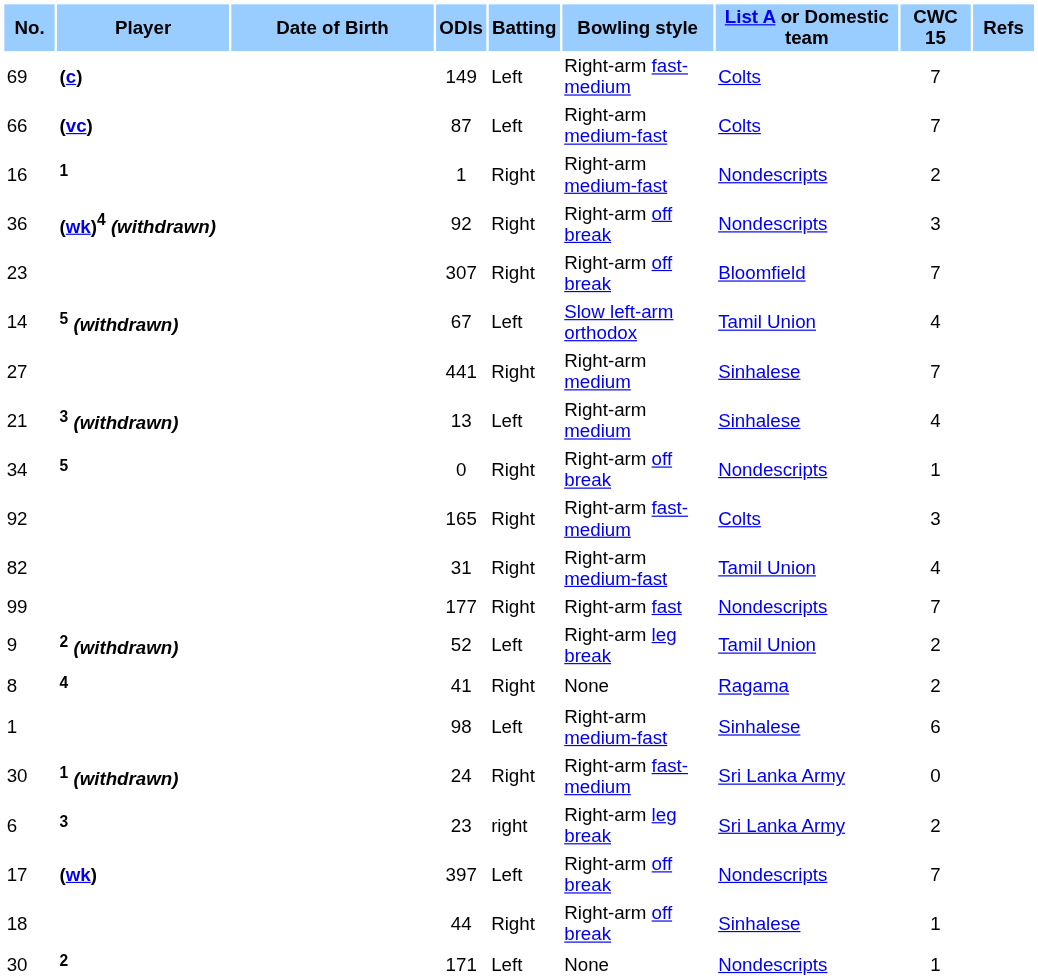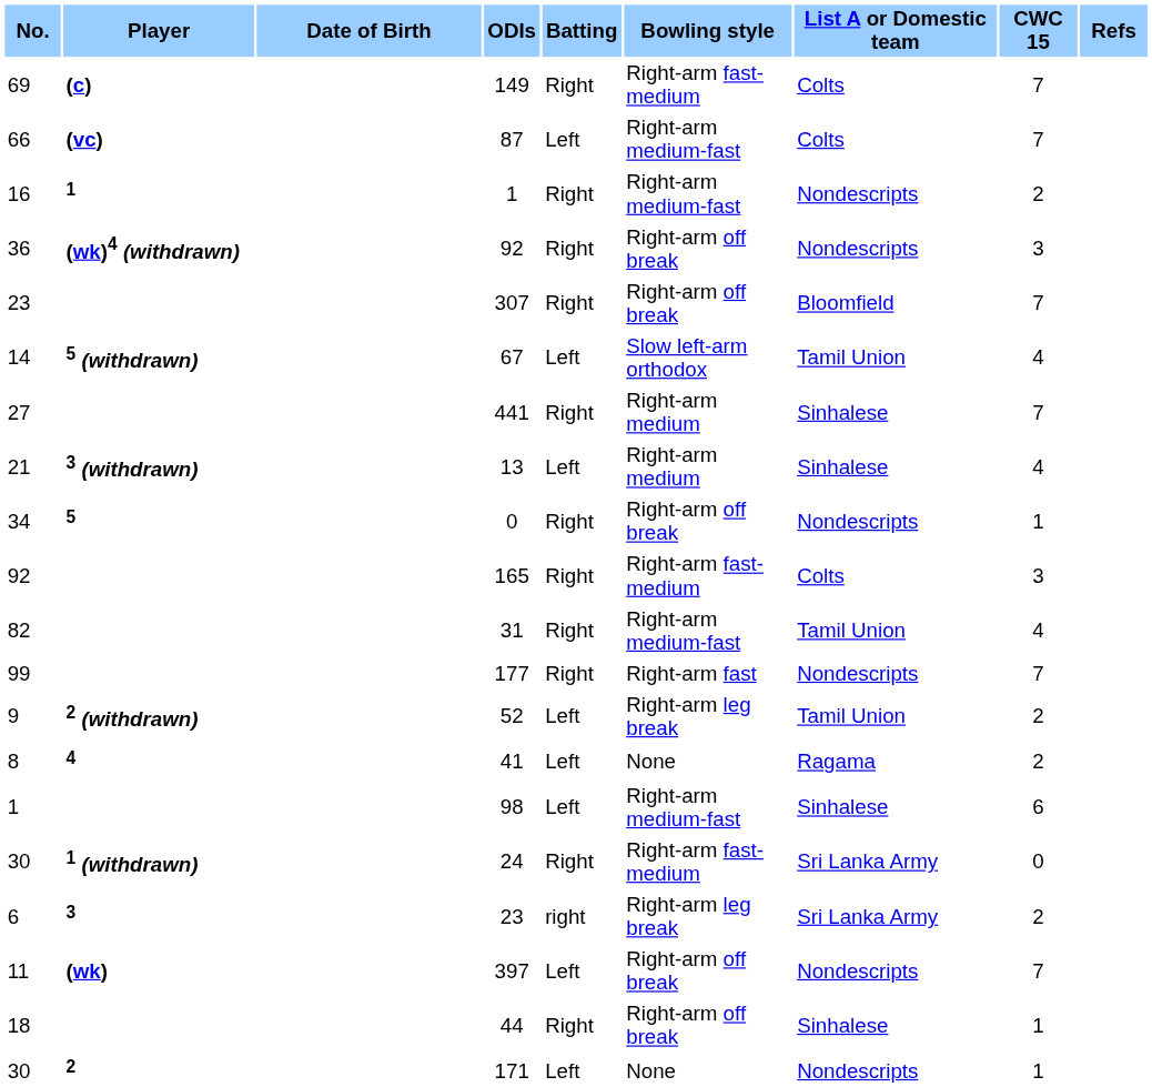149 | Batting: Left -> Right
41 | Batting: Right -> Left
397 | No.: 17 -> 11
